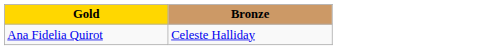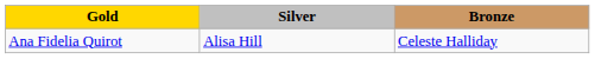+ column: Silver | Alisa Hill
